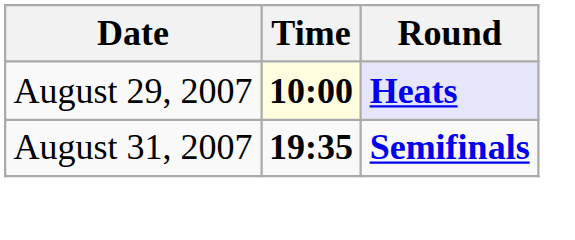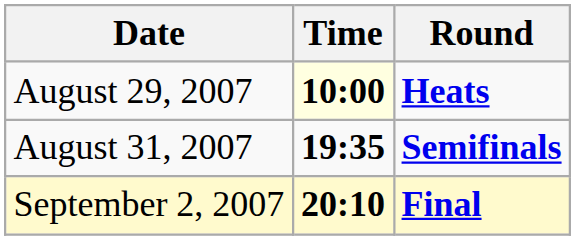August 29, 2007 | Round: lavender background -> no background
+ row: September 2, 2007 | 20:10 | Final
